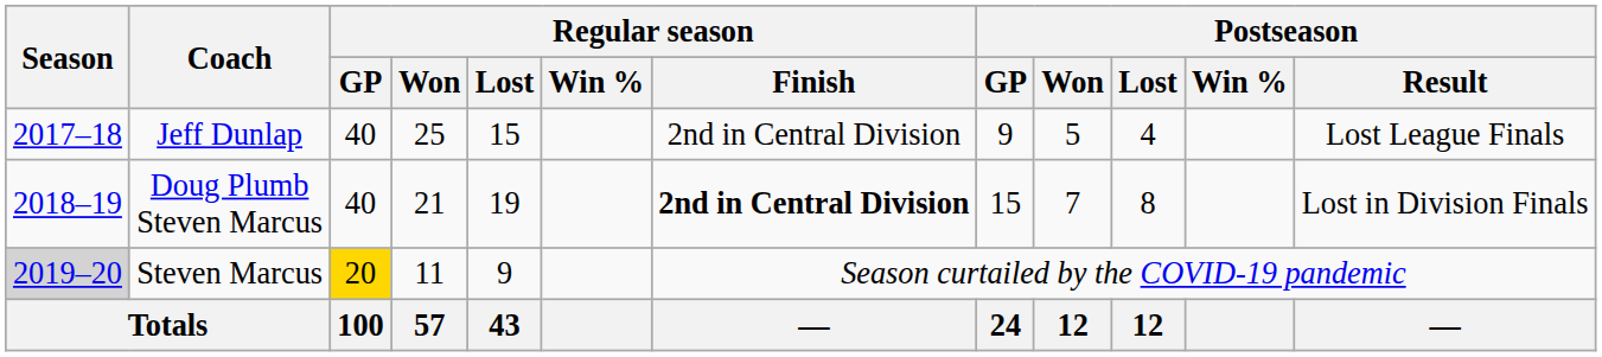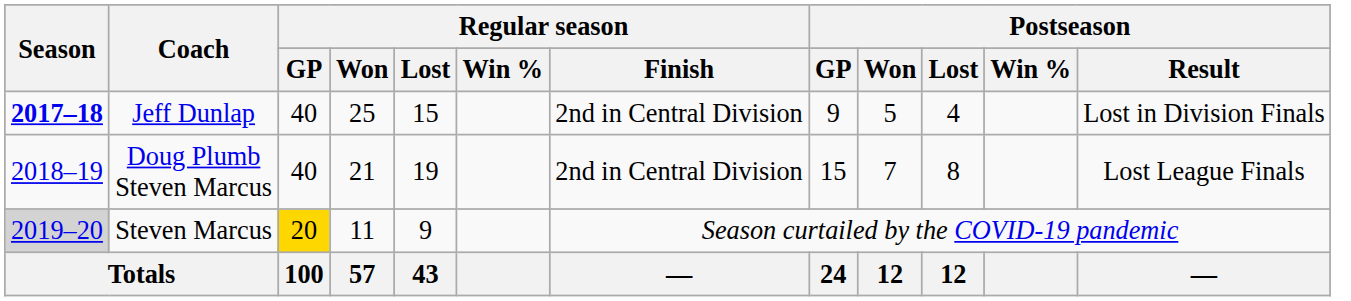Jeff Dunlap | Season: normal -> bold
Jeff Dunlap | Postseason / Result: Lost League Finals -> Lost in Division Finals
Doug Plumb Steven Marcus | Regular season / Finish: bold -> normal
Doug Plumb Steven Marcus | Postseason / Result: Lost in Division Finals -> Lost League Finals
